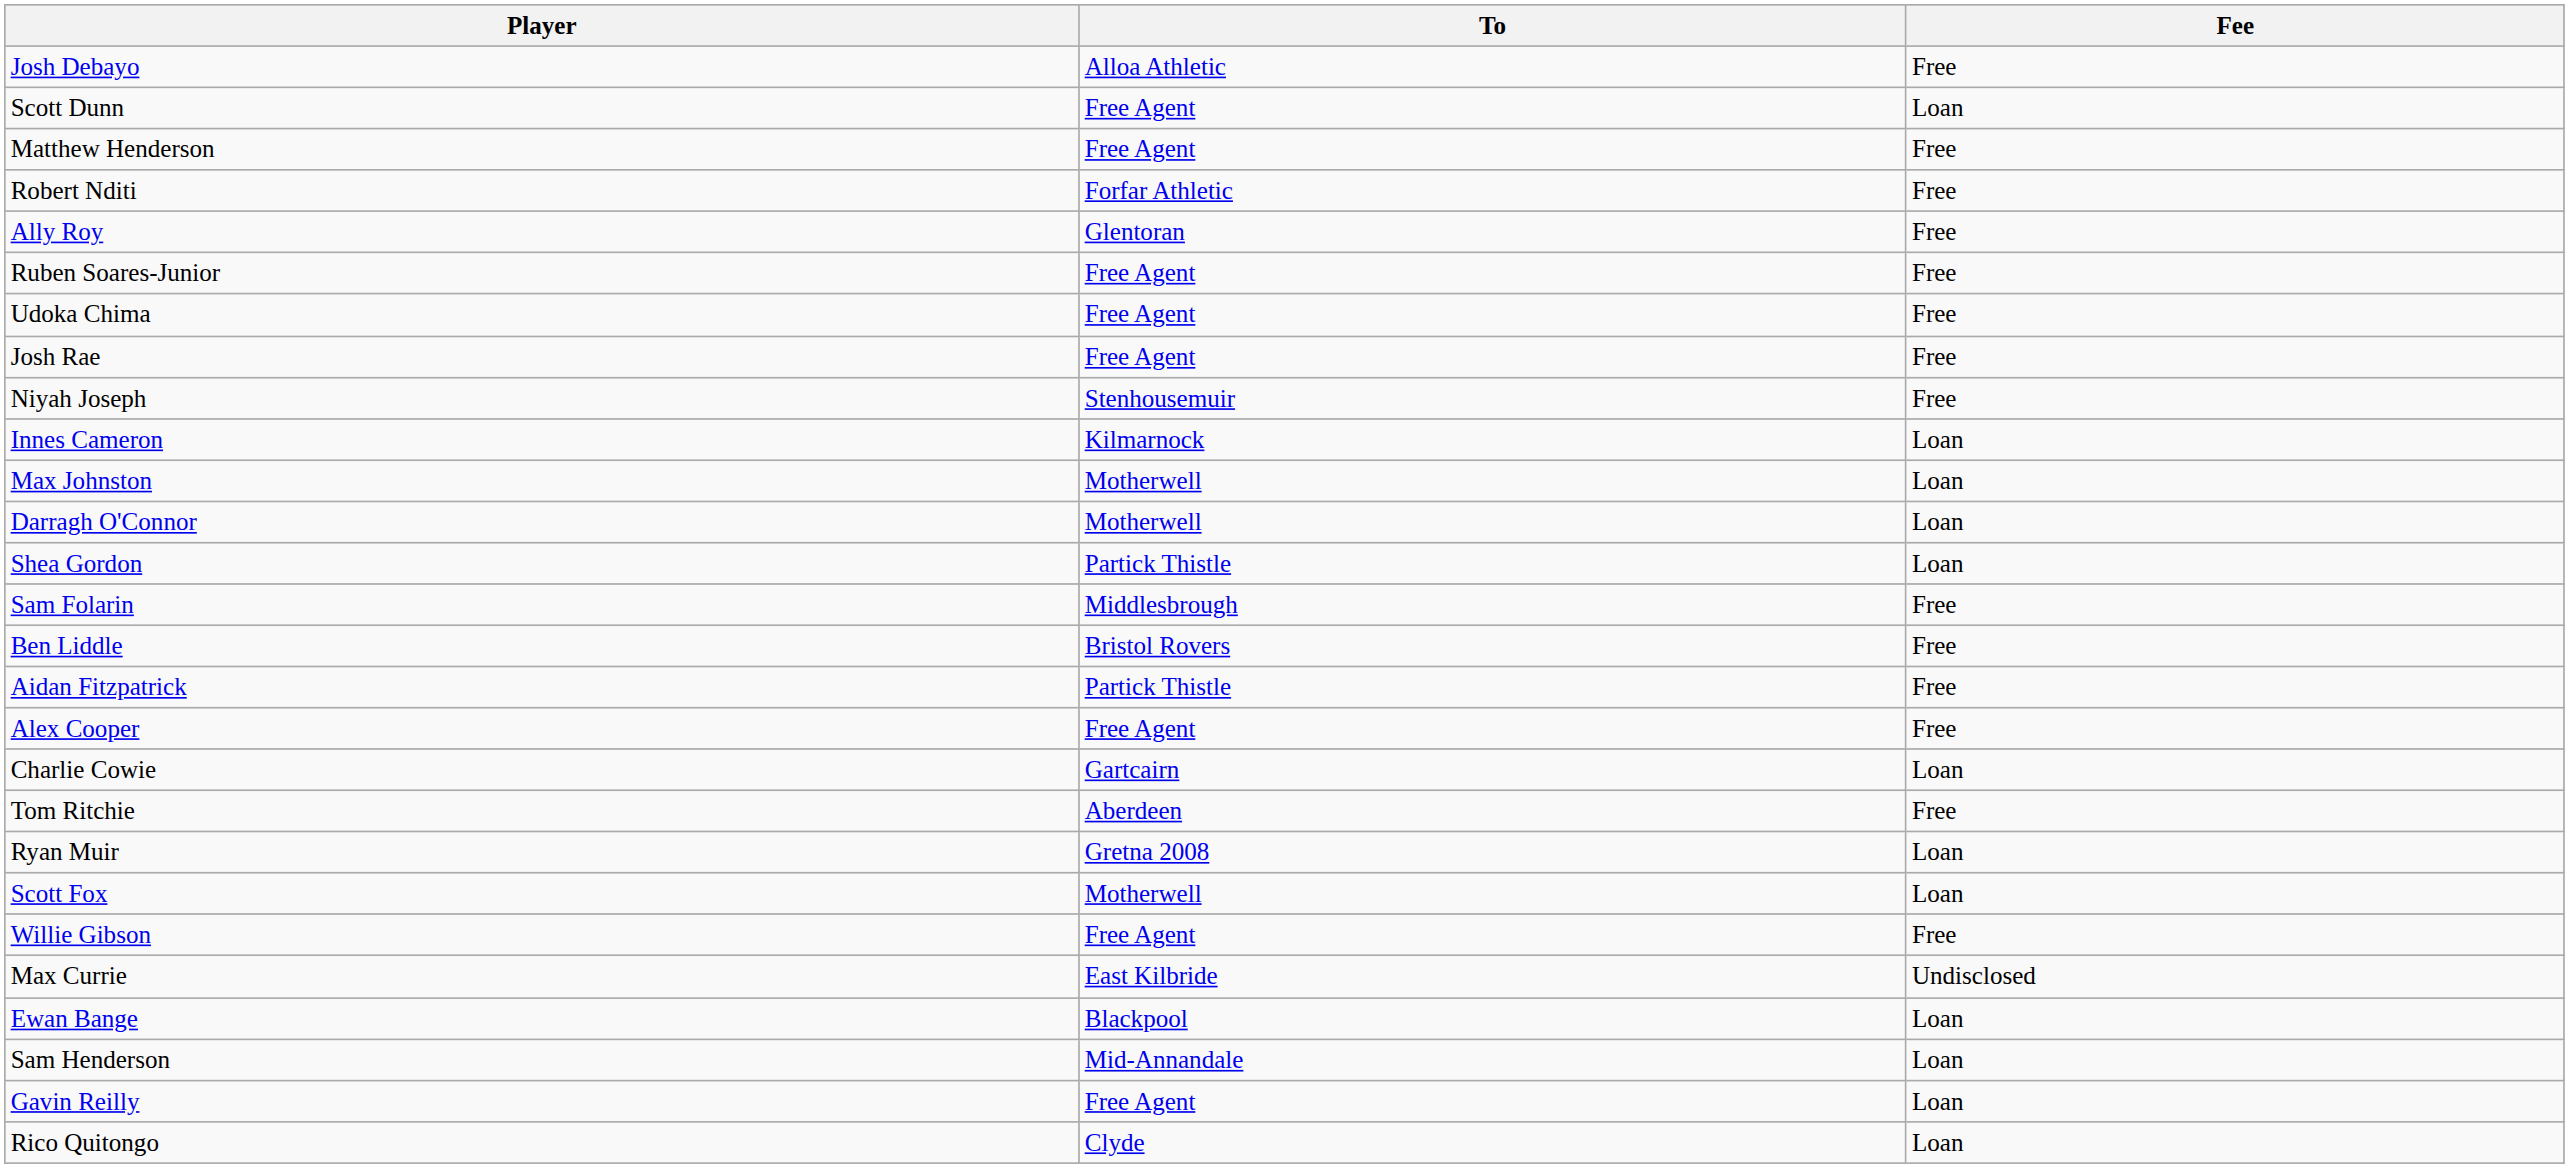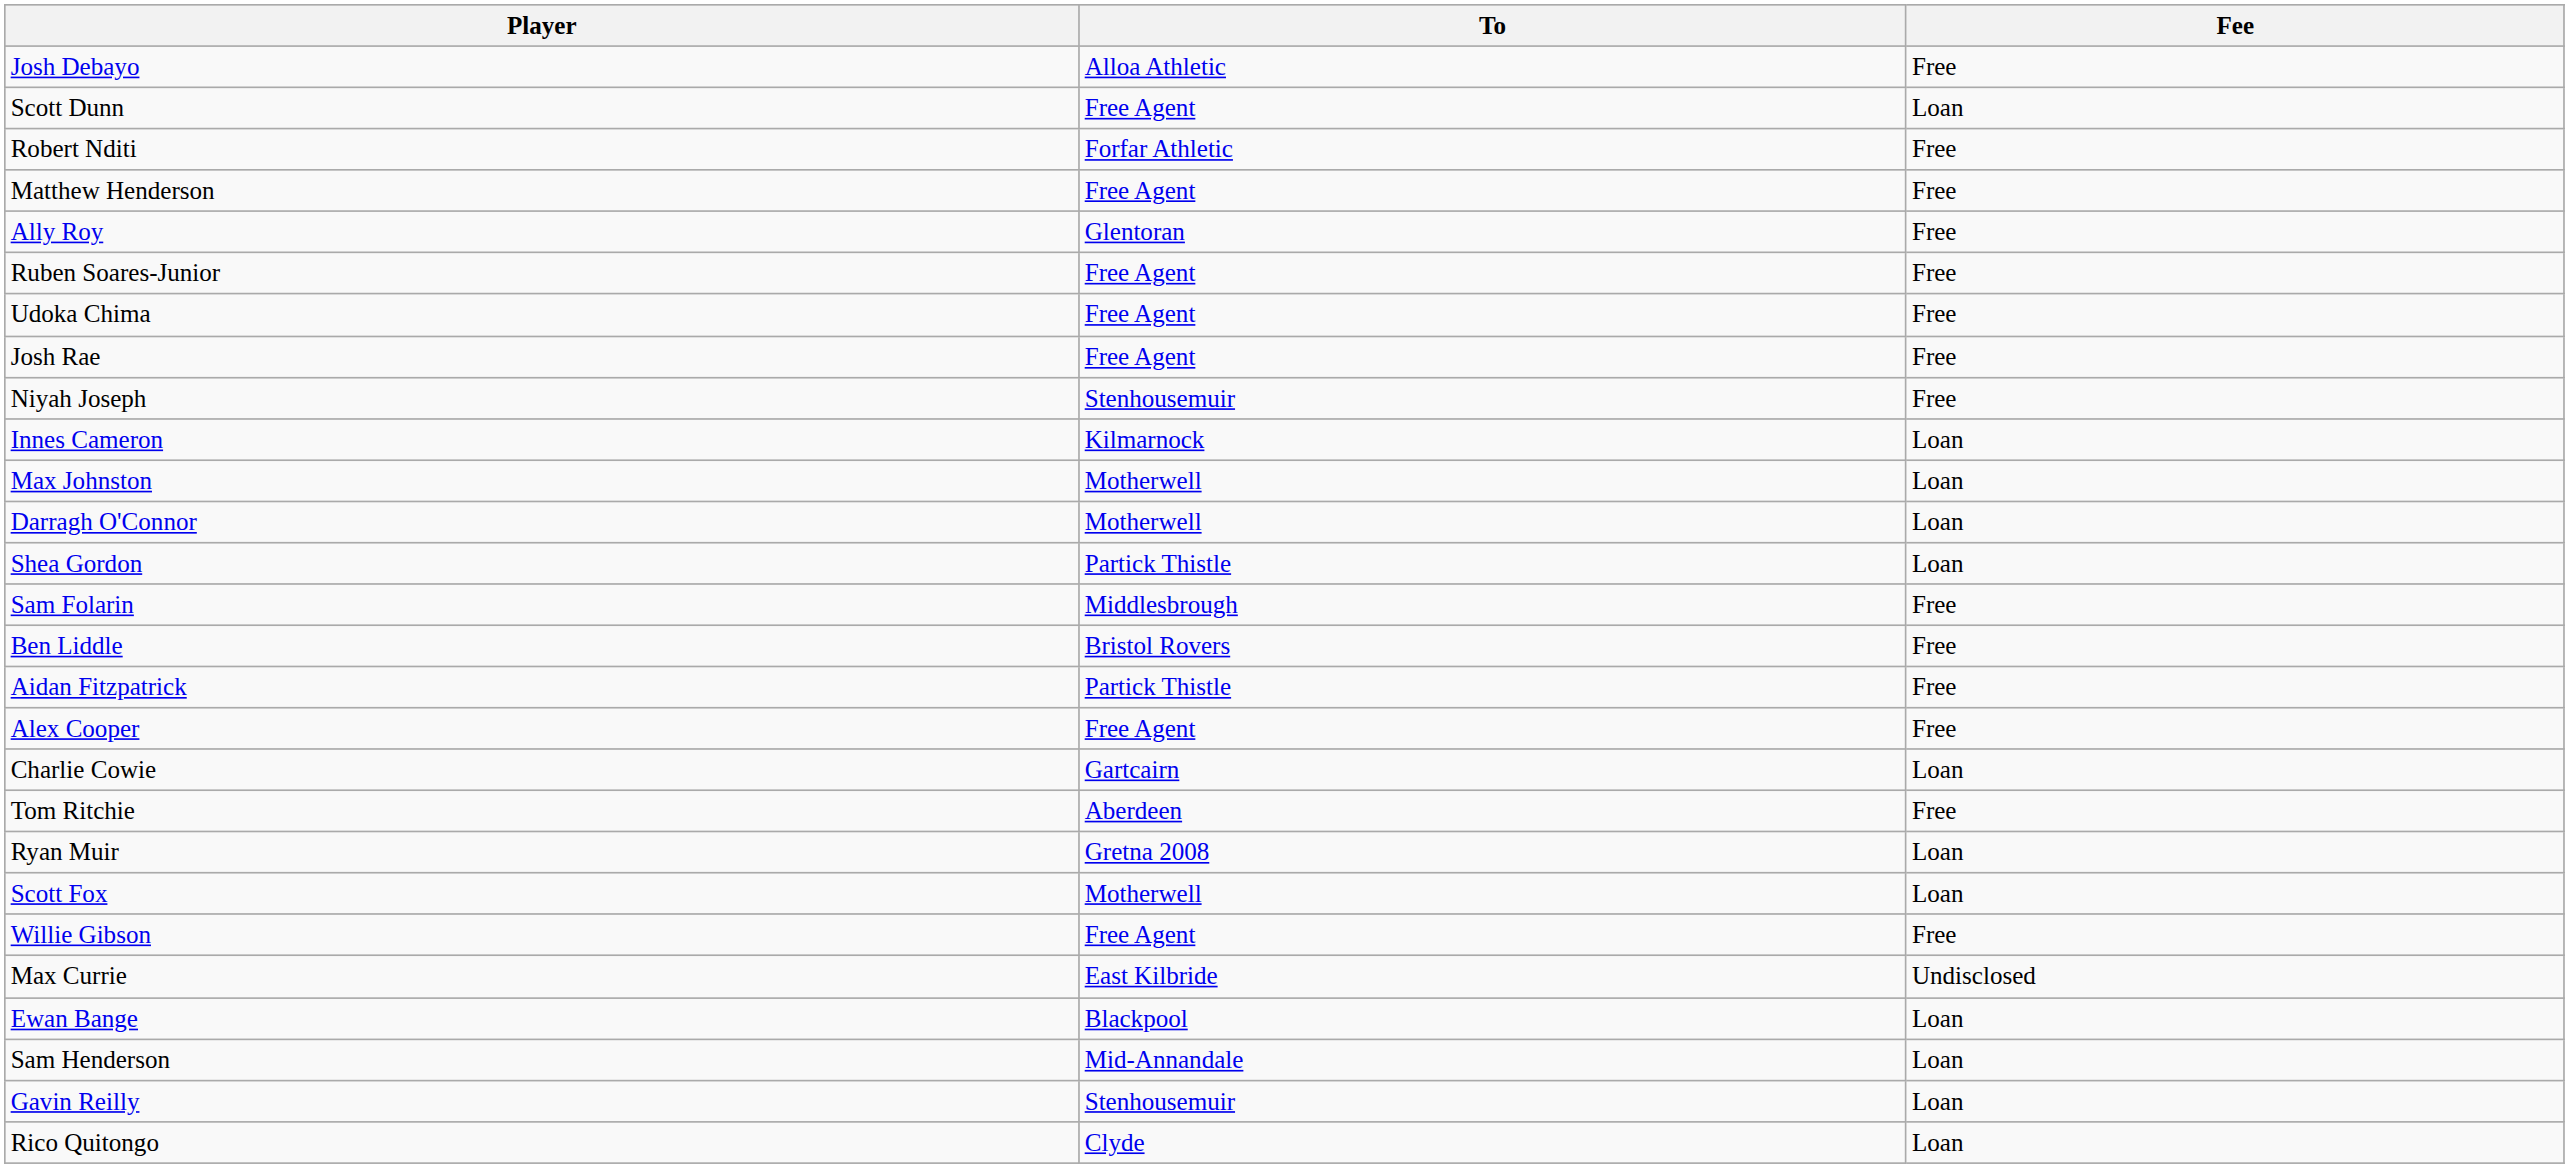rows swapped: Matthew Henderson <-> Robert Nditi
Gavin Reilly | To: Free Agent -> Stenhousemuir
